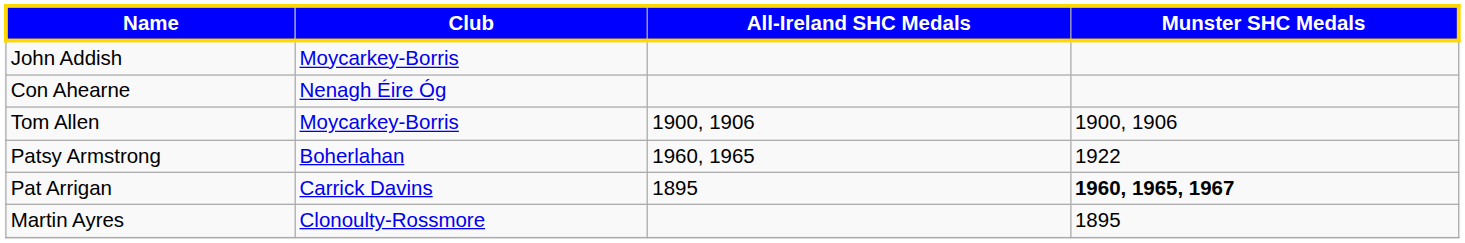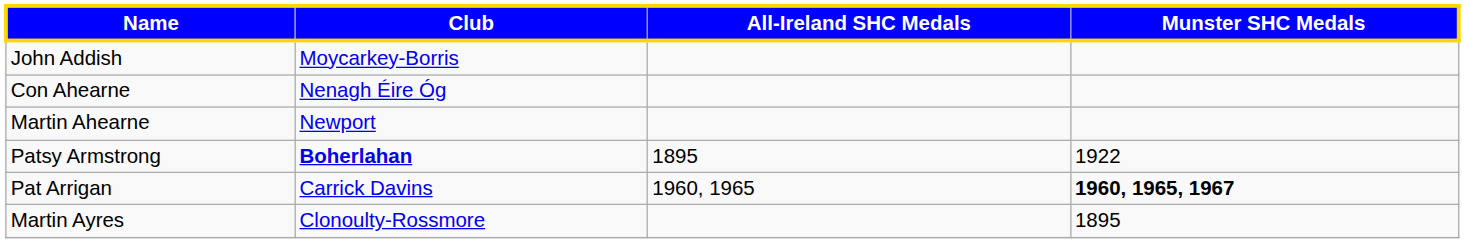+ row: Martin Ahearne | Newport
- row: Tom Allen | Moycarkey-Borris | 1900, 1906 | 1900, 1906
Patsy Armstrong | Club: normal -> bold
Patsy Armstrong | All-Ireland SHC Medals: 1960, 1965 -> 1895
Pat Arrigan | All-Ireland SHC Medals: 1895 -> 1960, 1965
